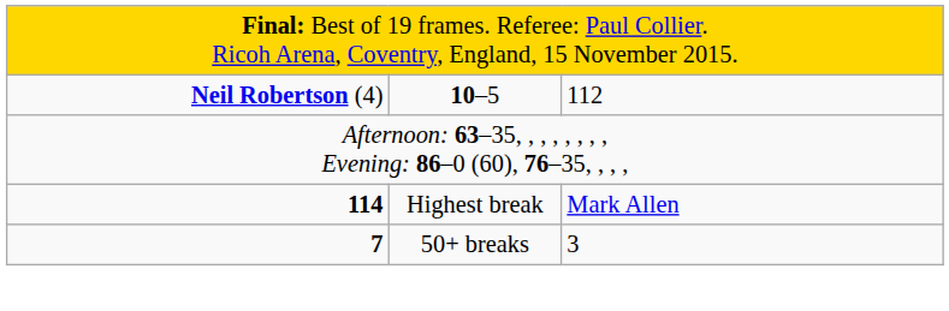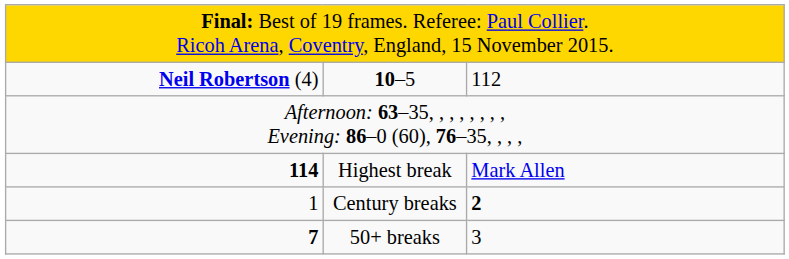+ row: 1 | Century breaks | 2
